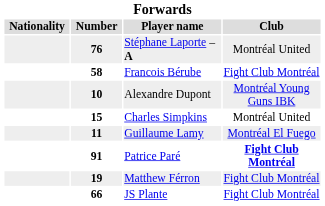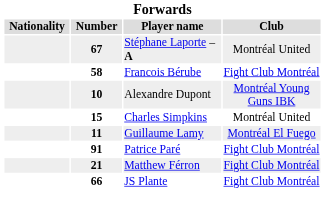Stéphane Laporte – A | Number: 76 -> 67
Patrice Paré | Club: bold -> normal
Matthew Férron | Number: 19 -> 21
